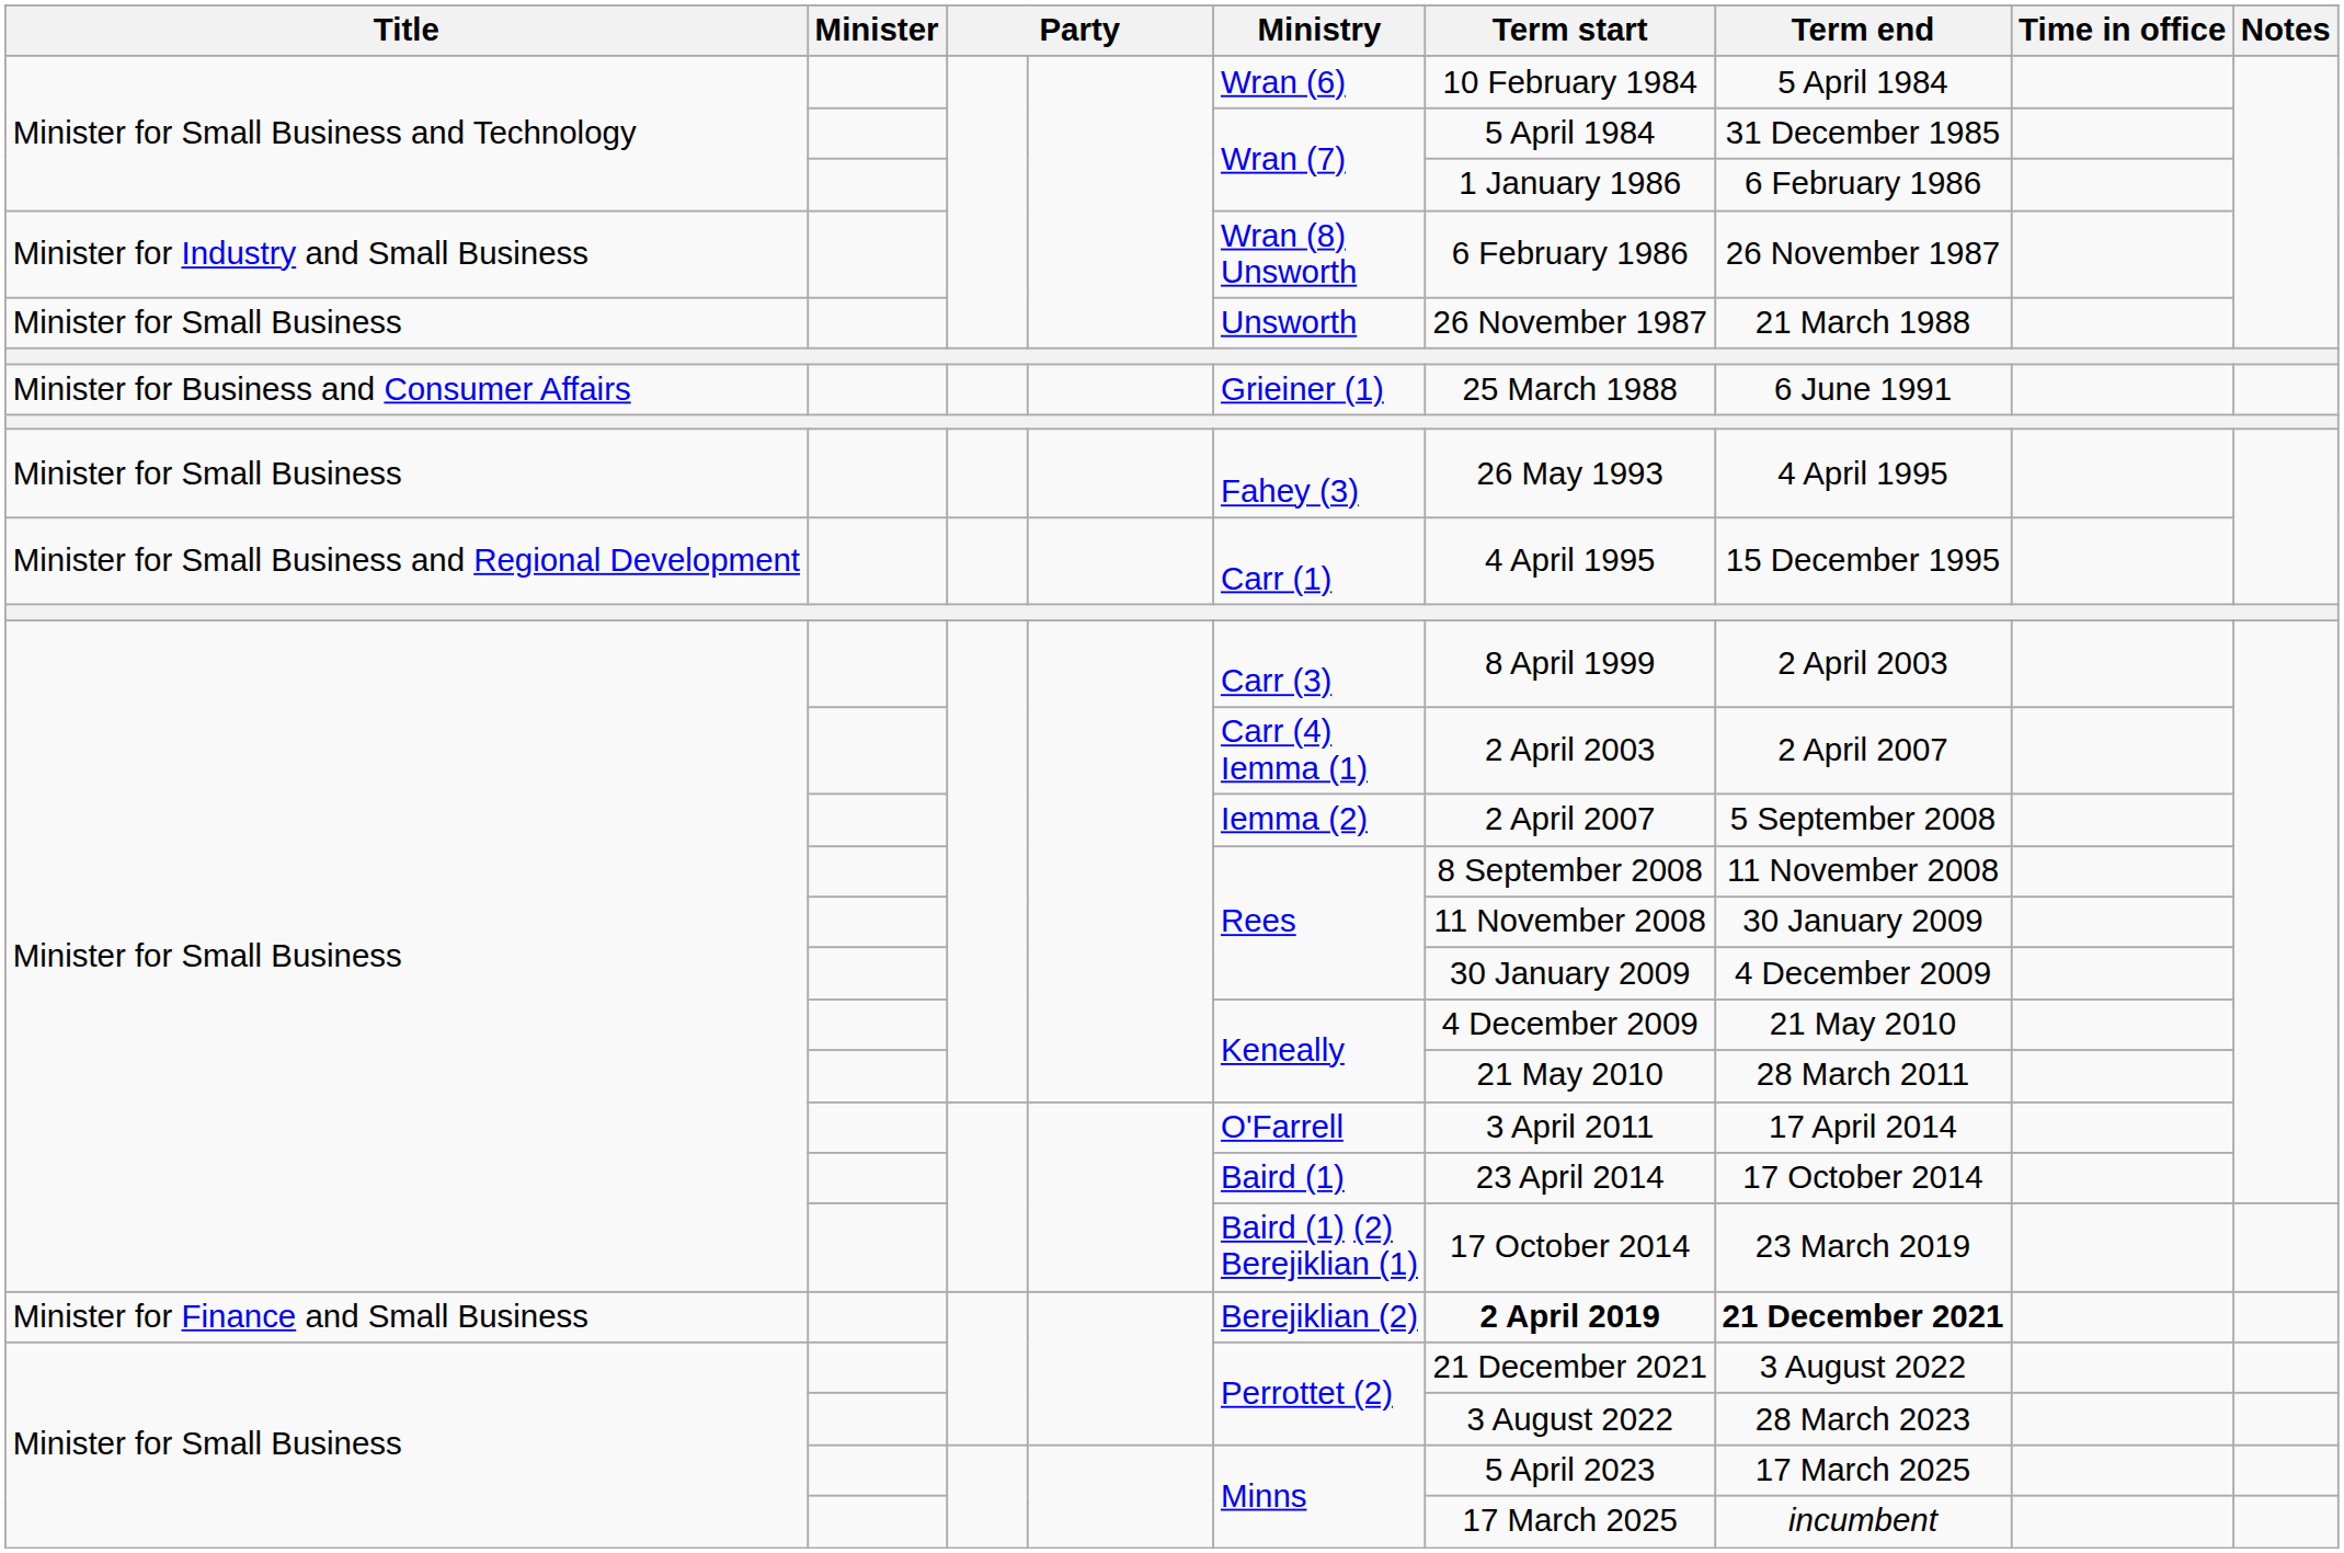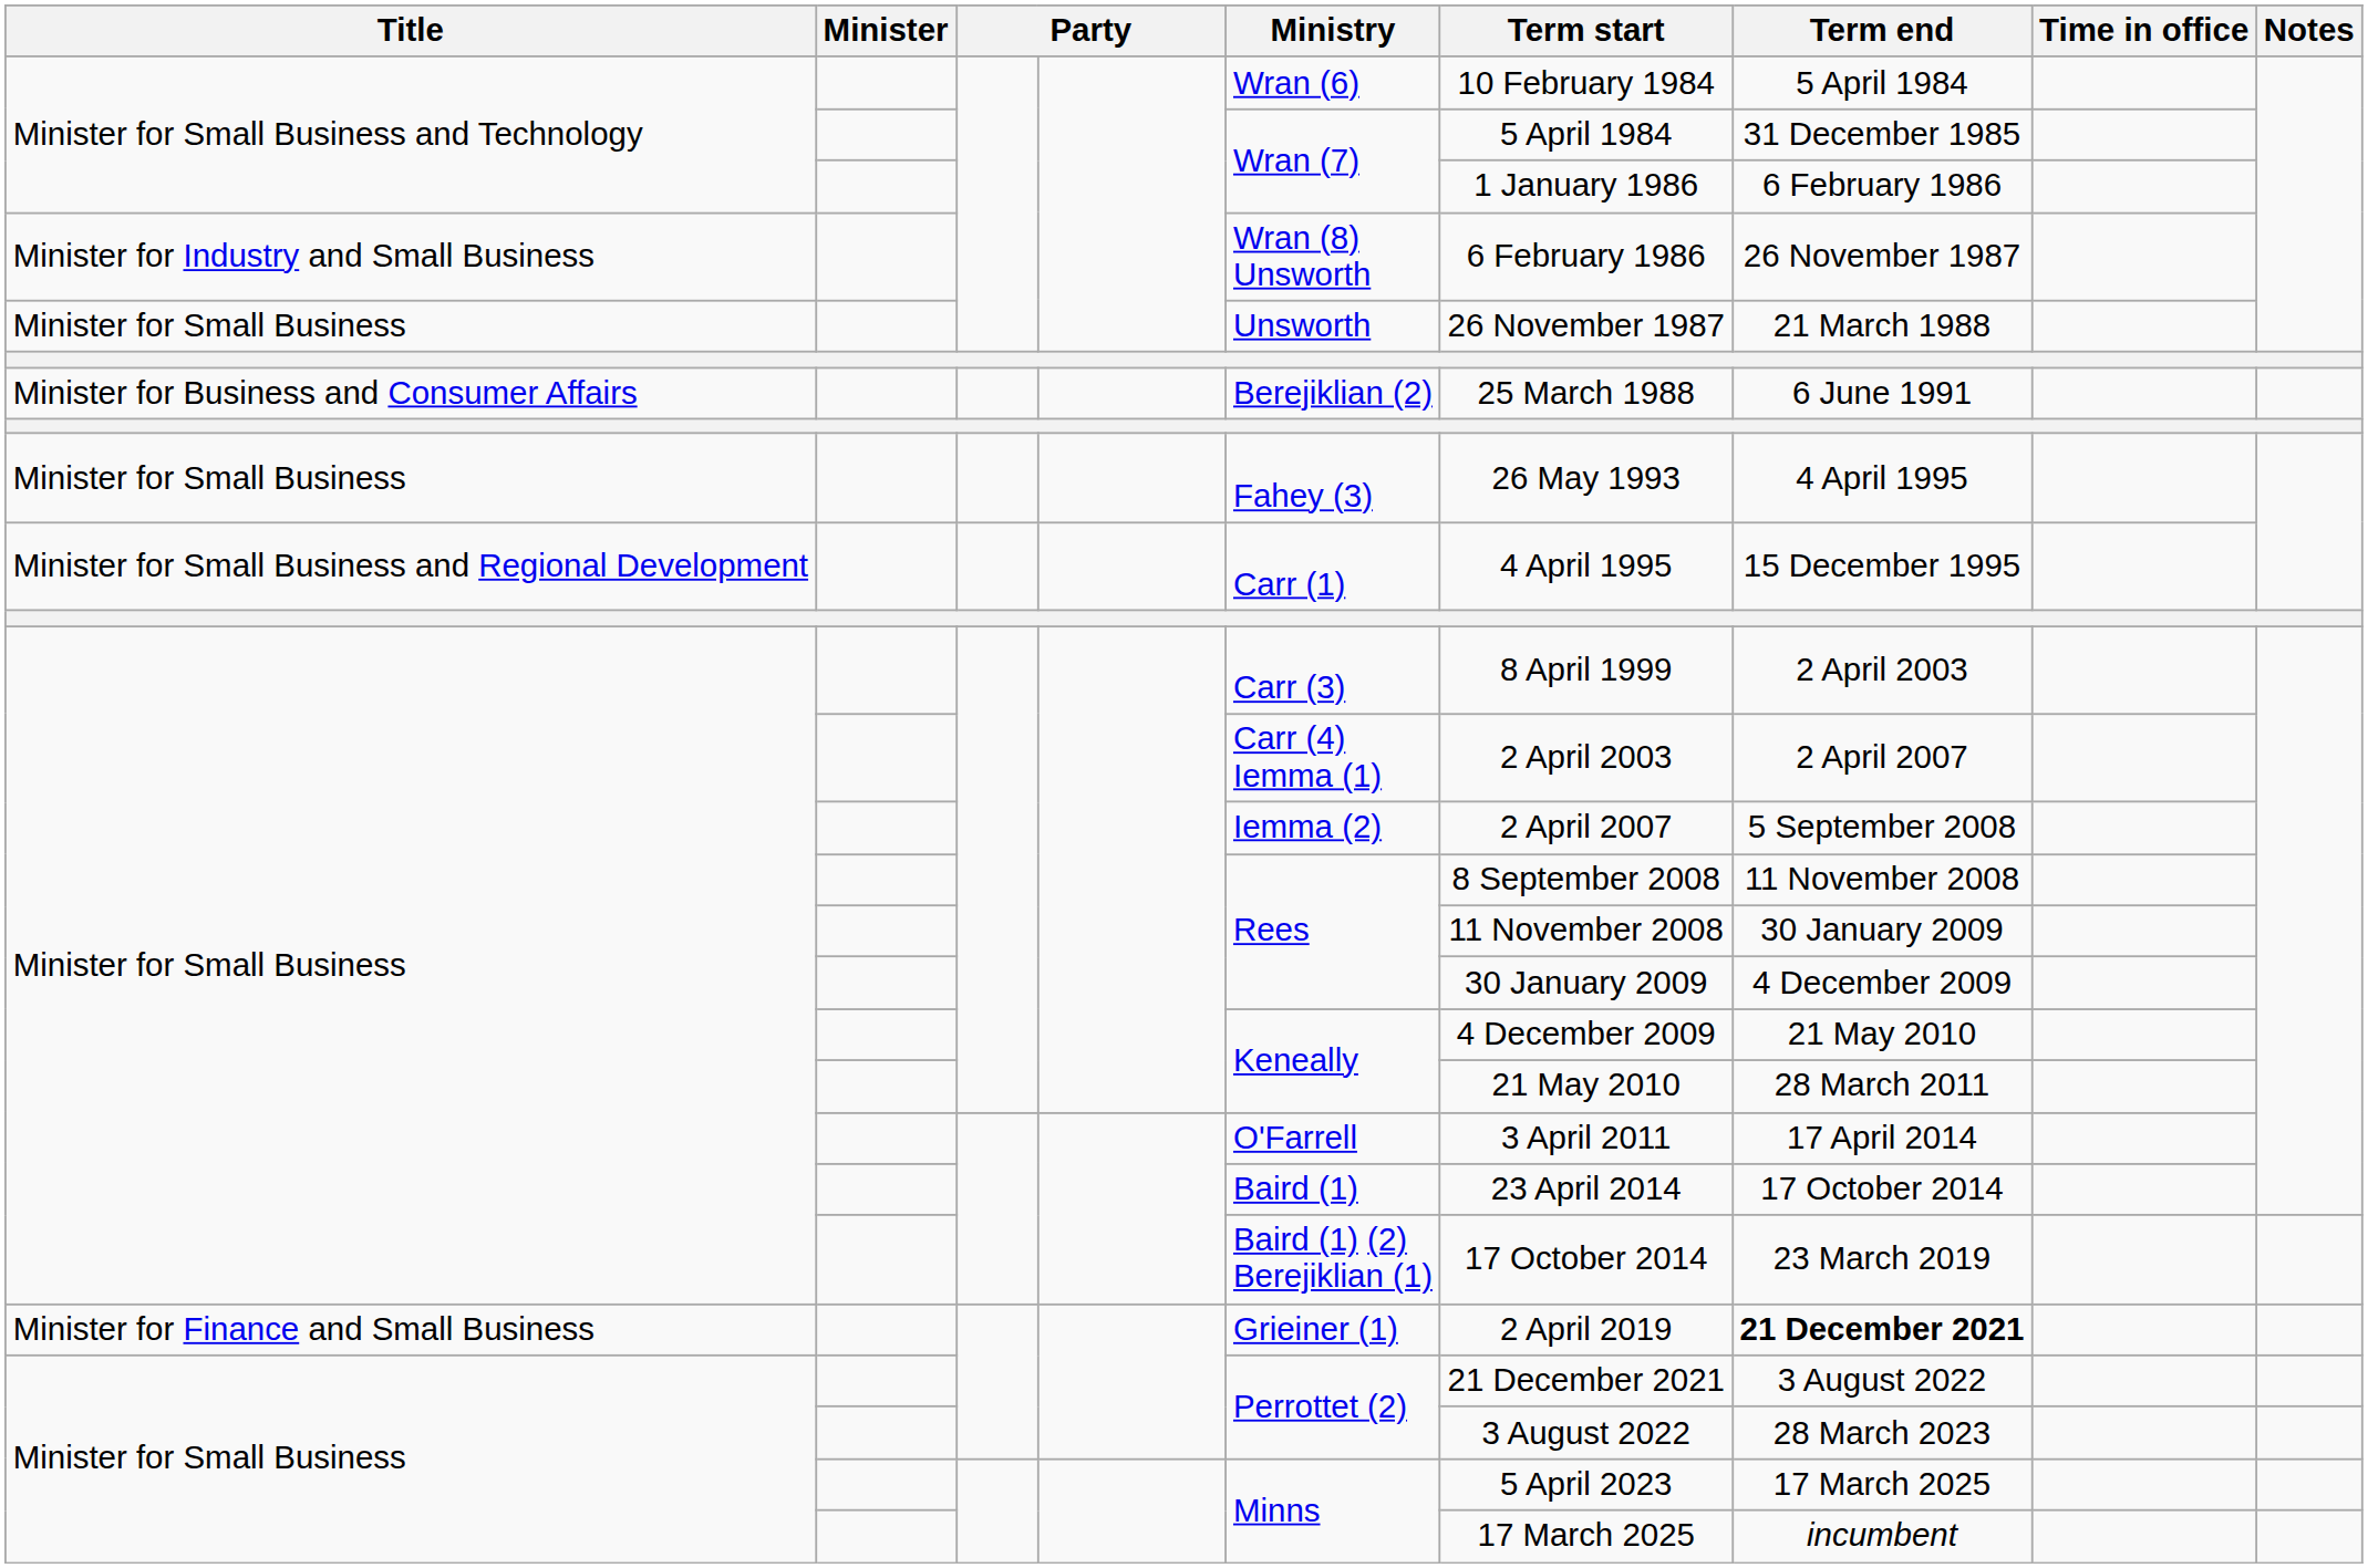Minister for Business and Consumer Affairs | Ministry: Grieiner (1) -> Berejiklian (2)
Minister for Finance and Small Business | Ministry: Berejiklian (2) -> Grieiner (1)
Minister for Finance and Small Business | Term start: bold -> normal
